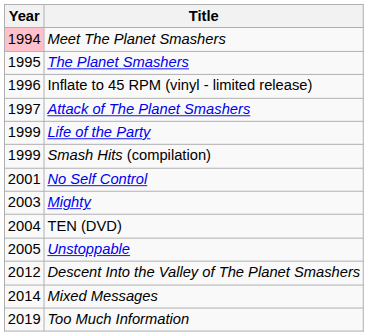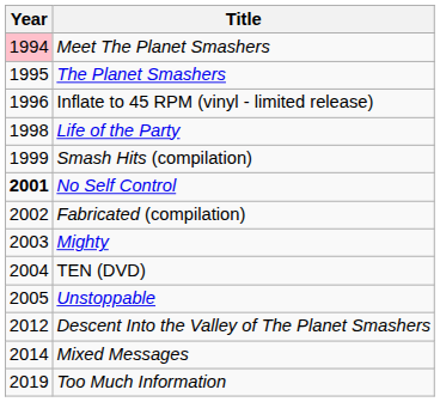- row: 1997 | Attack of The Planet Smashers
Life of the Party | Year: 1999 -> 1998
No Self Control | Year: normal -> bold
+ row: 2002 | Fabricated (compilation)
